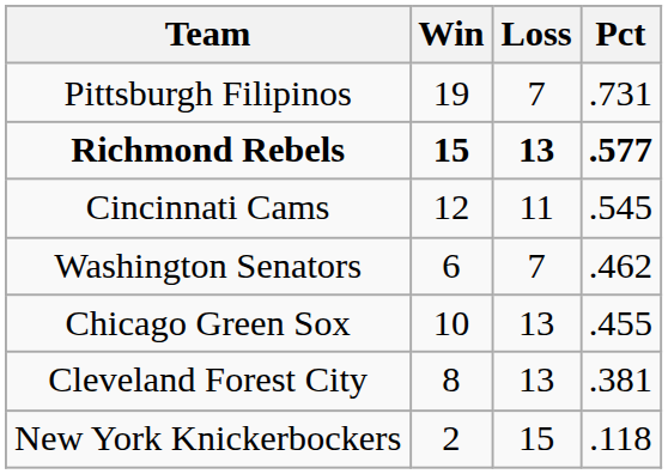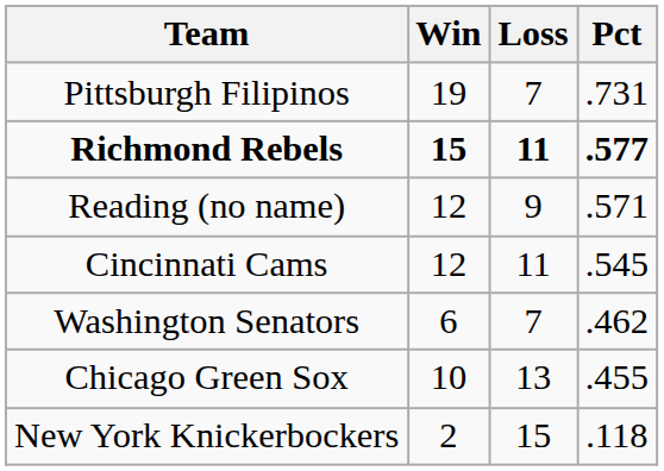Richmond Rebels | Loss: 13 -> 11
+ row: Reading (no name) | 12 | 9 | .571
- row: Cleveland Forest City | 8 | 13 | .381
